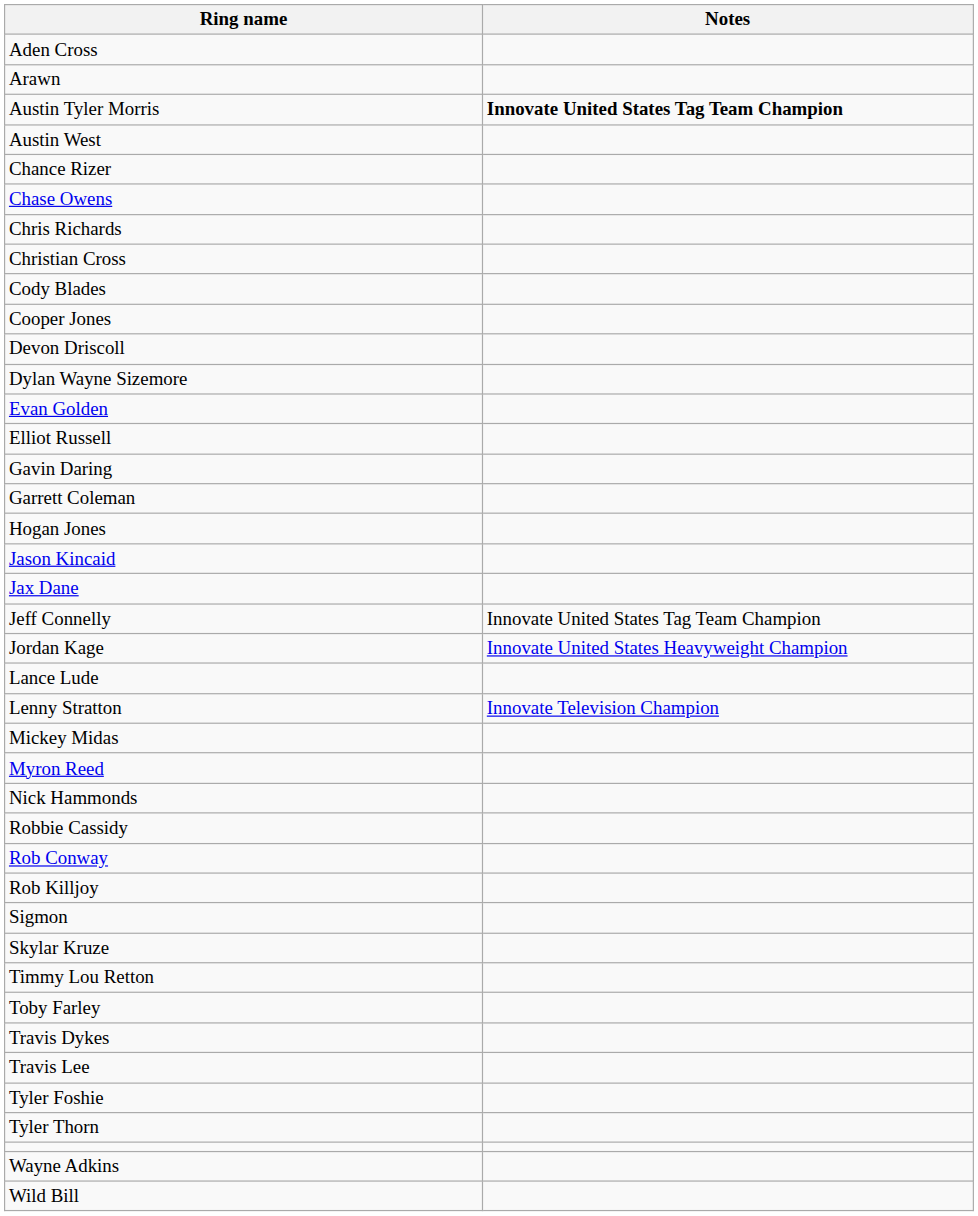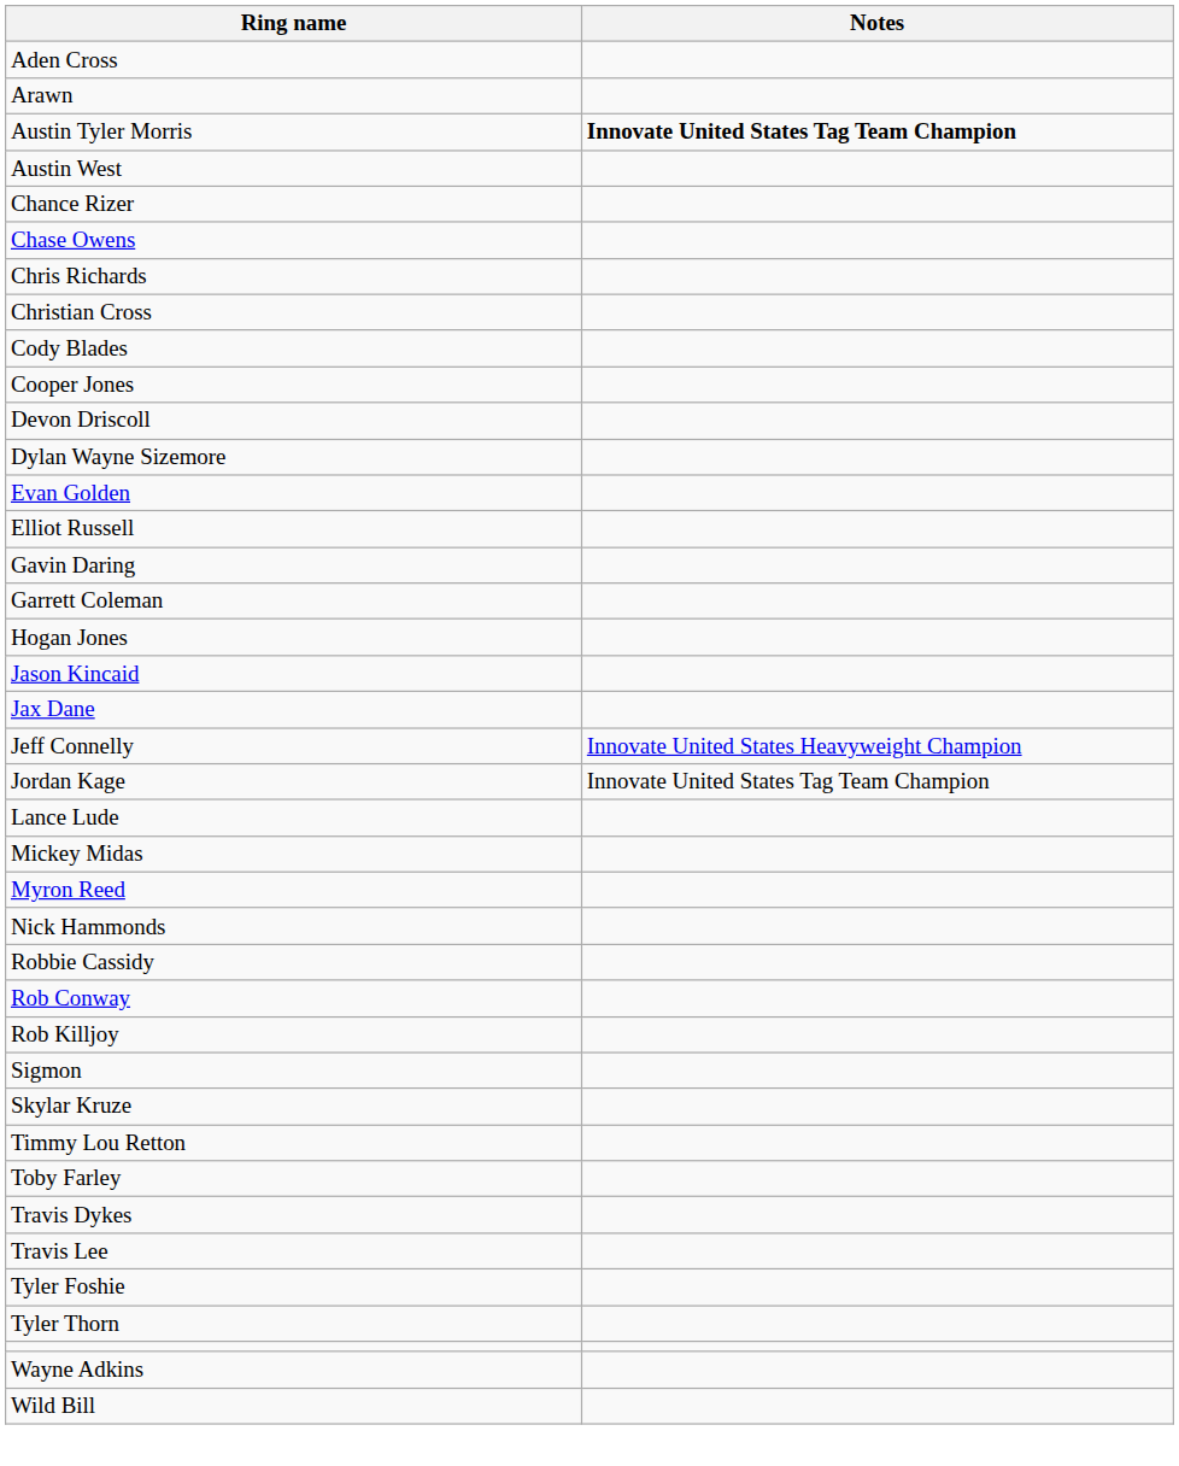Jeff Connelly | Notes: Innovate United States Tag Team Champion -> Innovate United States Heavyweight Champion
Jordan Kage | Notes: Innovate United States Heavyweight Champion -> Innovate United States Tag Team Champion
- row: Lenny Stratton | Innovate Television Champion
